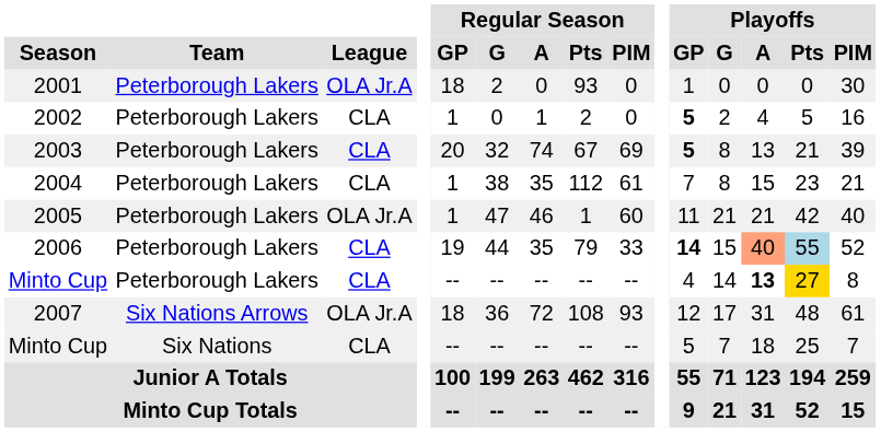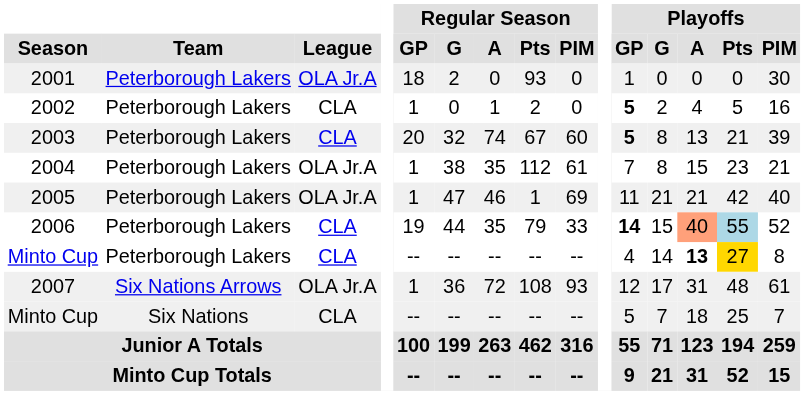2003 | Regular Season / PIM: 69 -> 60
2004 | League: CLA -> OLA Jr.A
2005 | Regular Season / PIM: 60 -> 69
2007 | Regular Season / GP: 18 -> 1
